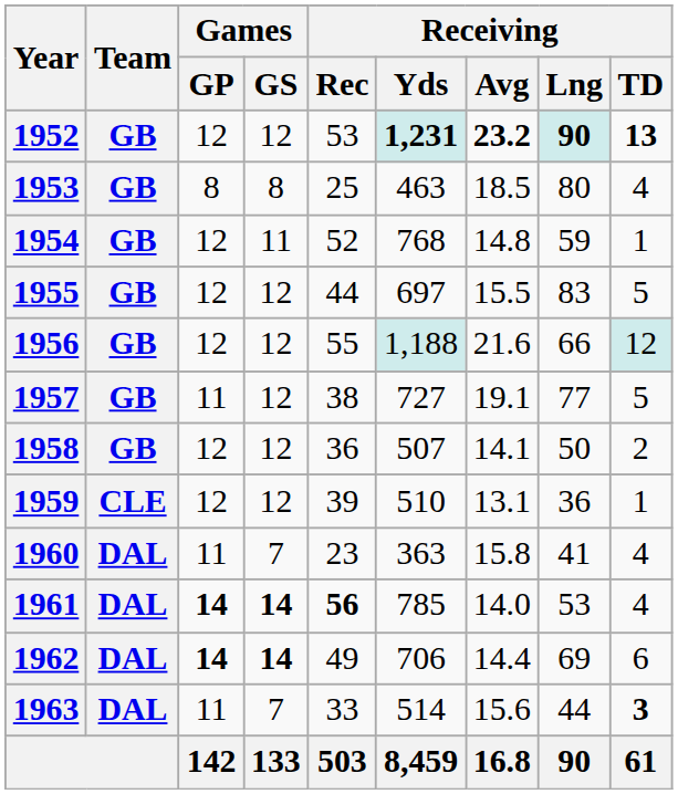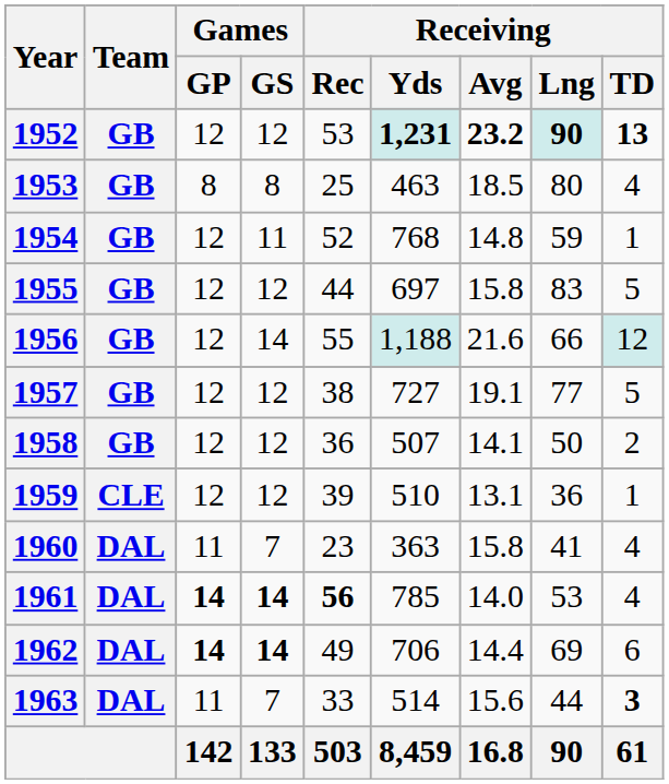1955 | Receiving / Avg: 15.5 -> 15.8
1956 | Games / GS: 12 -> 14
1957 | Games / GP: 11 -> 12
